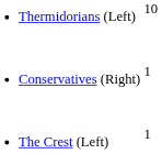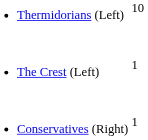rows swapped: Conservatives (Right) <-> The Crest (Left)
